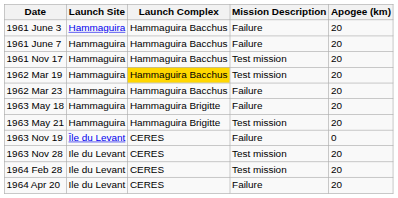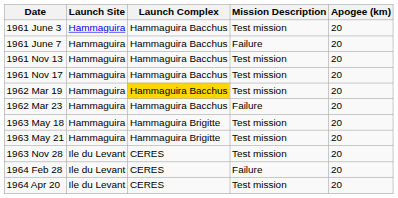1961 June 3 | Mission Description: Failure -> Test mission
+ row: 1961 Nov 13 | Hammaguira | Hammaguira Bacchus | Test mission | 20
1963 May 18 | Mission Description: Failure -> Test mission
- row: 1963 Nov 19 | Île du Levant | CERES | Failure | 0
1964 Feb 28 | Mission Description: Test mission -> Failure
1964 Apr 20 | Mission Description: Failure -> Test mission
